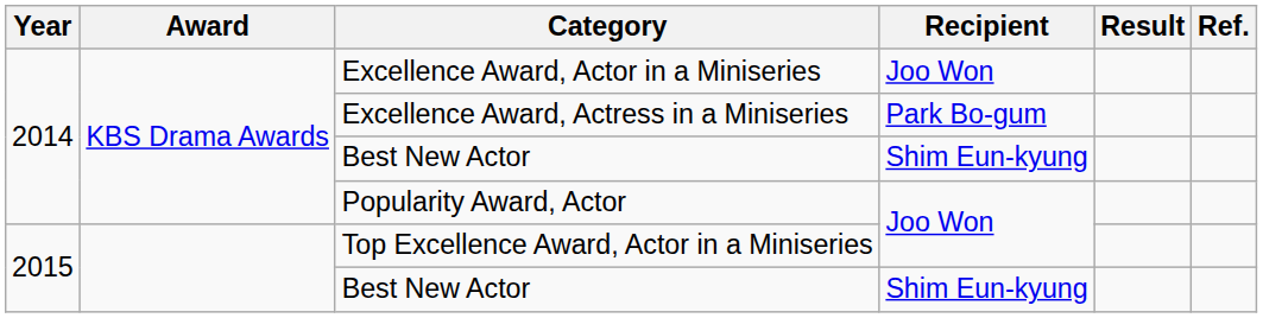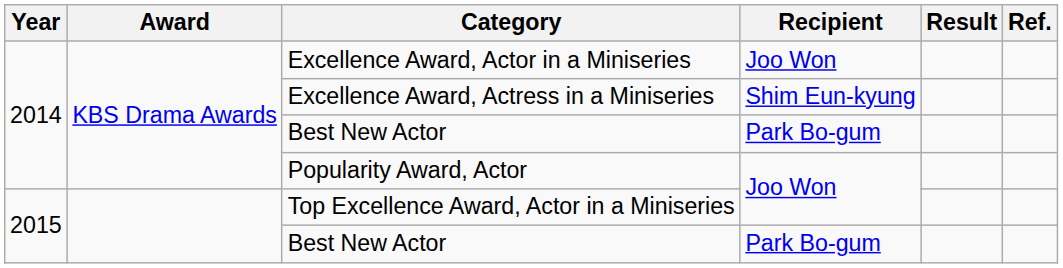Excellence Award, Actress in a Miniseries | Recipient: Park Bo-gum -> Shim Eun-kyung
2014 / Best New Actor | Recipient: Shim Eun-kyung -> Park Bo-gum
2015 / Best New Actor | Recipient: Shim Eun-kyung -> Park Bo-gum
